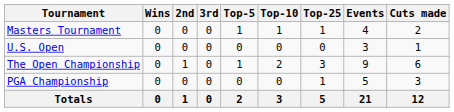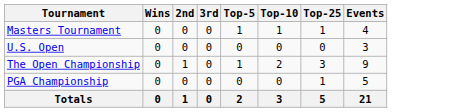- column: Cuts made | 2 | 1 | 6 | 3 | 12
